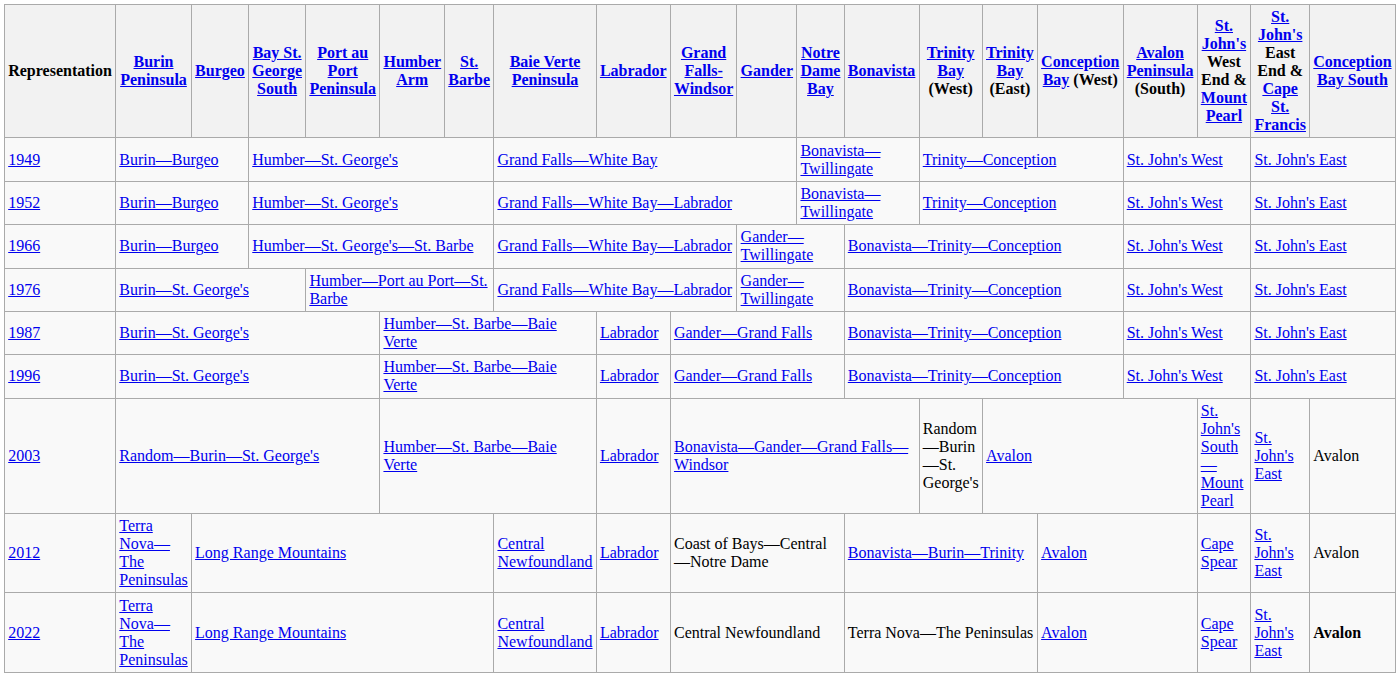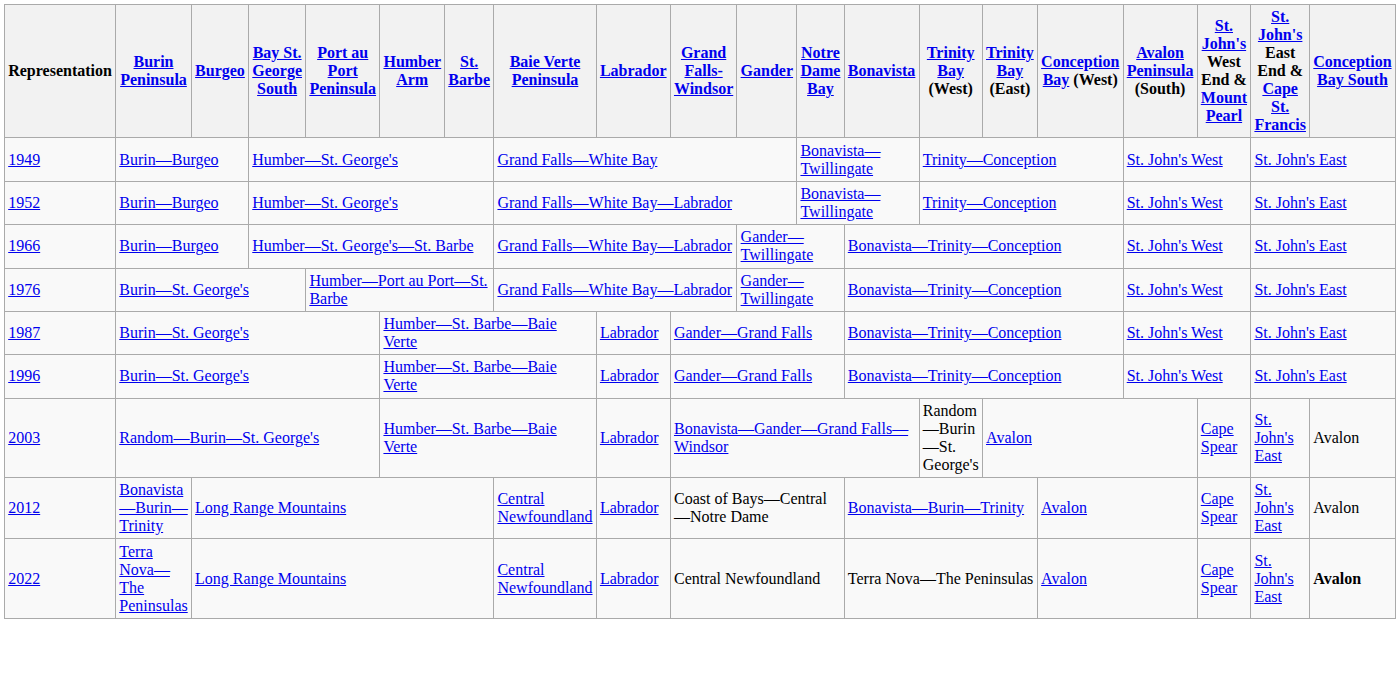2003 | St. John's West End & Mount Pearl: St. John's South—Mount Pearl -> Cape Spear
2012 | Burin Peninsula: Terra Nova—The Peninsulas -> Bonavista—Burin—Trinity
